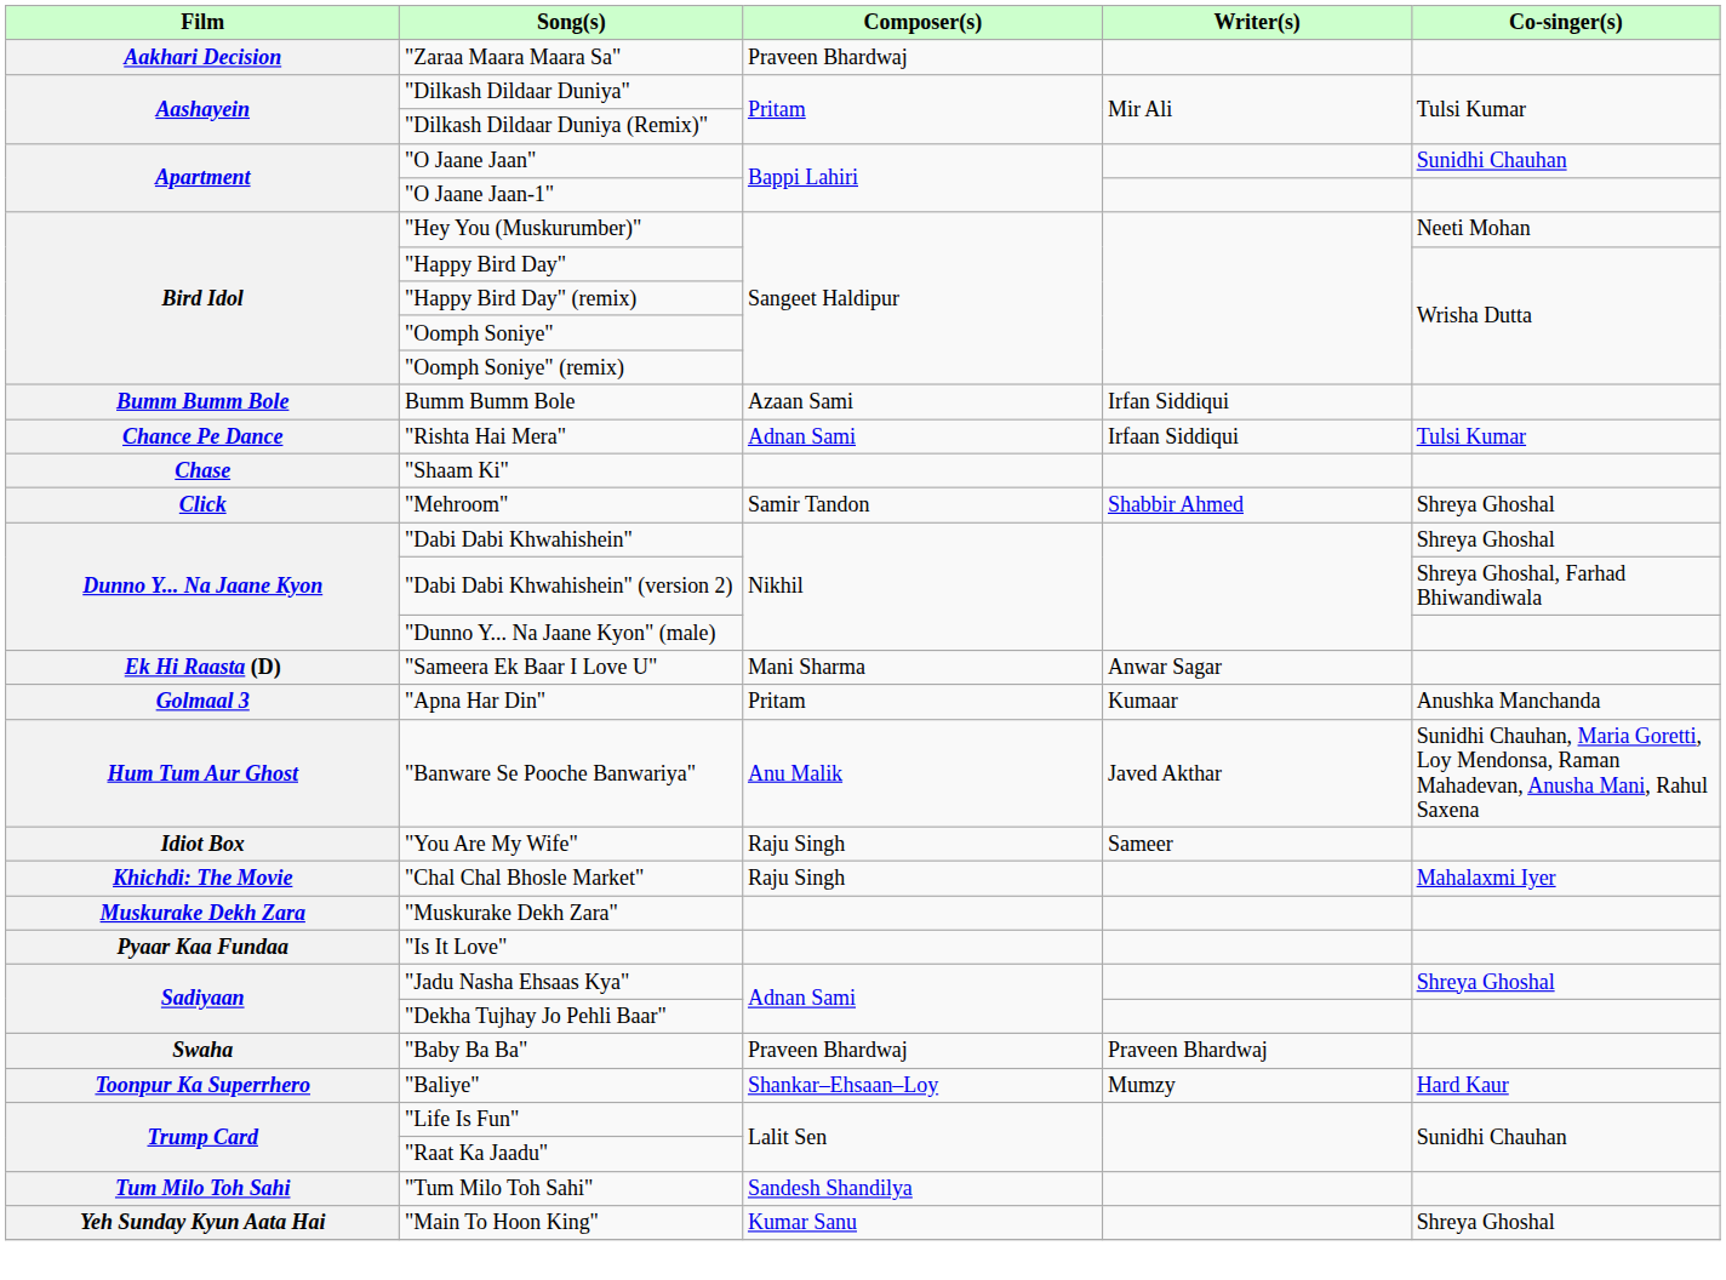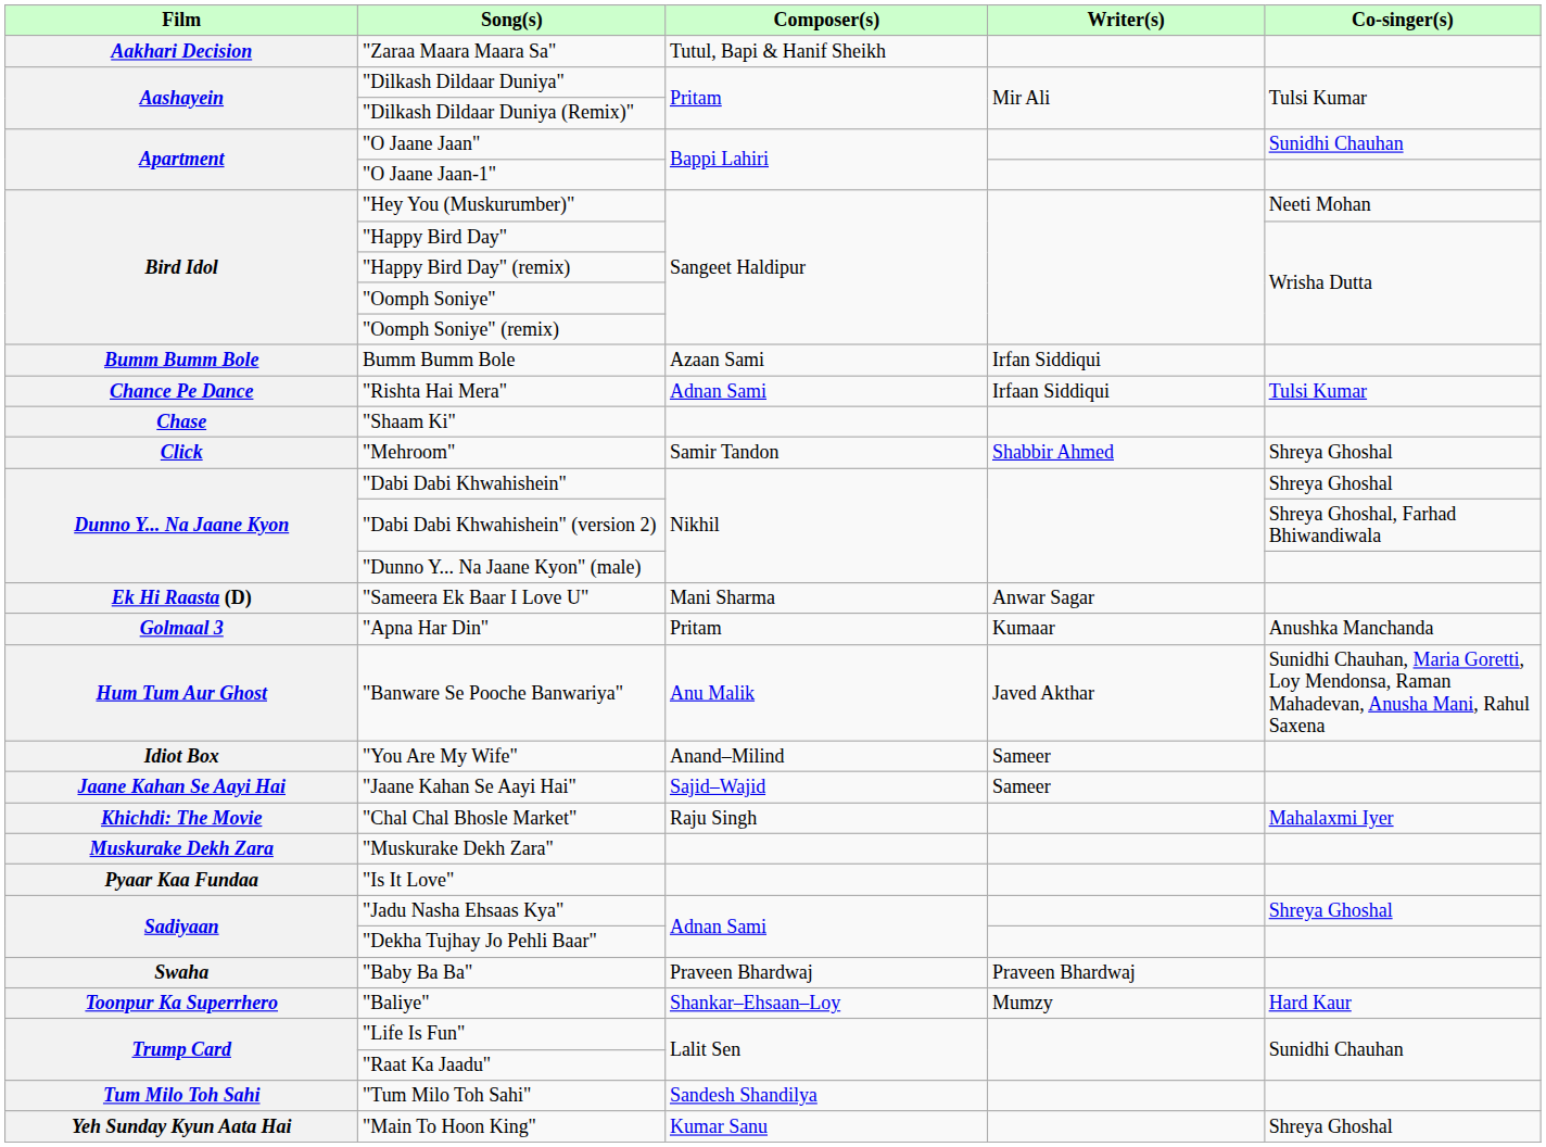"Zaraa Maara Maara Sa" | Composer(s): Praveen Bhardwaj -> Tutul, Bapi & Hanif Sheikh
"You Are My Wife" | Composer(s): Raju Singh -> Anand–Milind
+ row: Jaane Kahan Se Aayi Hai | "Jaane Kahan Se Aayi Hai" | Sajid–Wajid | Sameer
